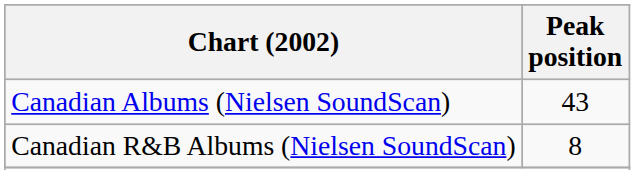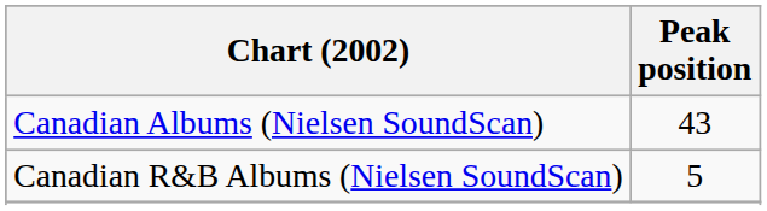Canadian R&B Albums (Nielsen SoundScan) | Peak position: 8 -> 5
